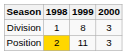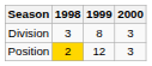Division | 1998: 1 -> 3
Position | 1999: 11 -> 12
